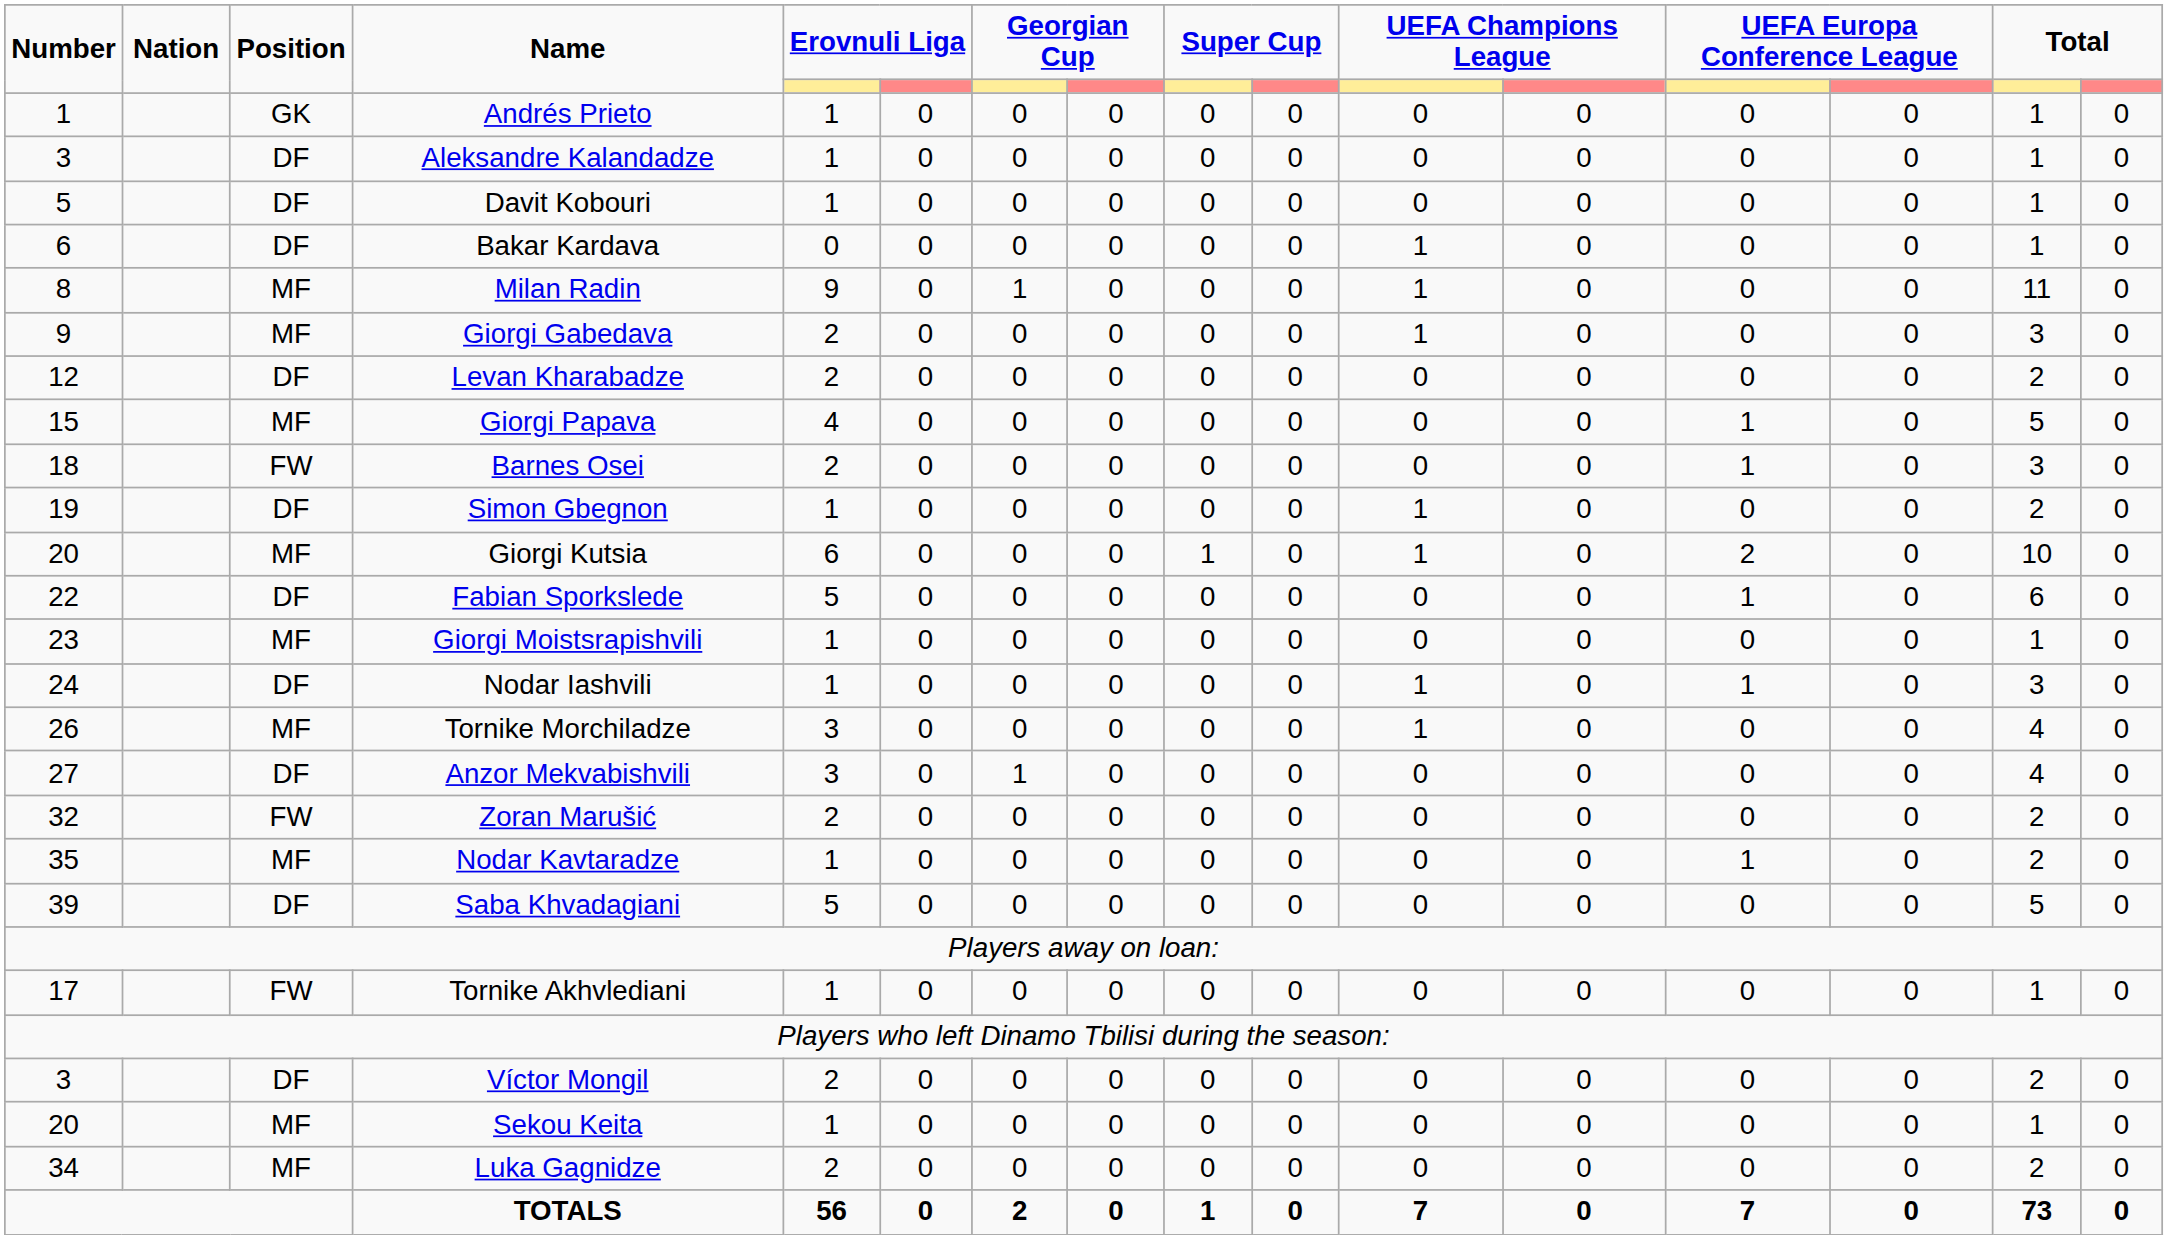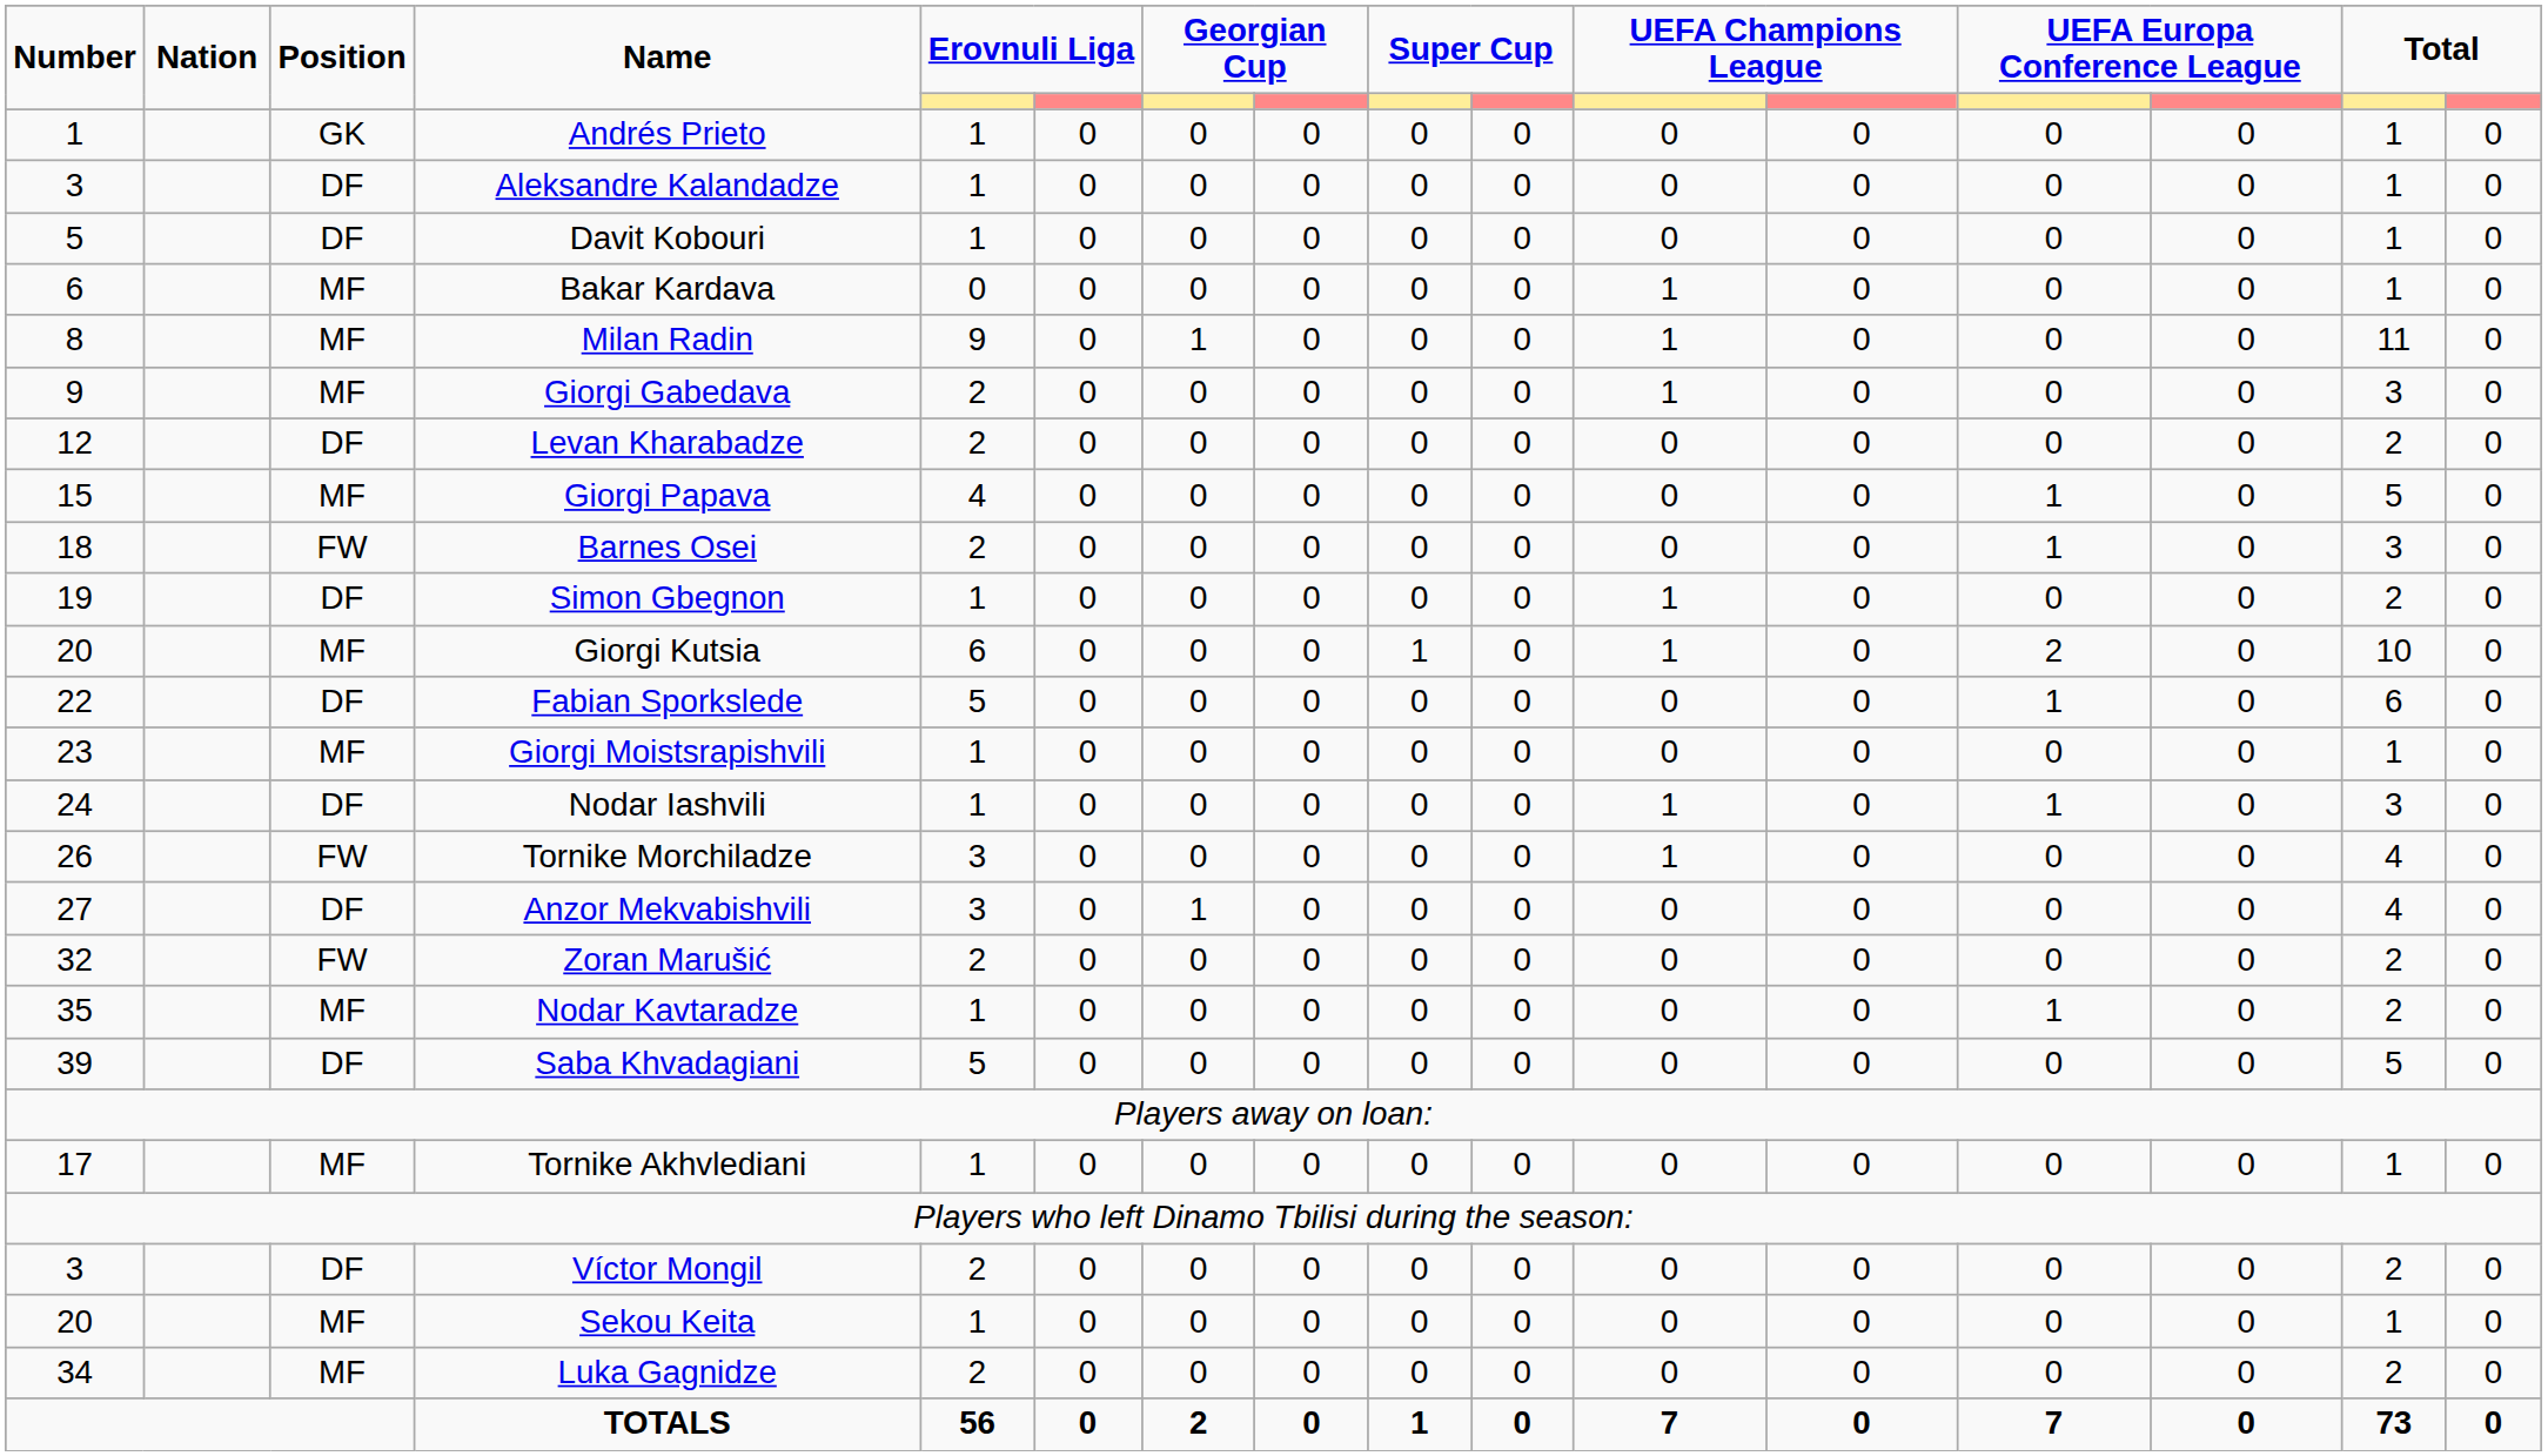Bakar Kardava | Position: DF -> MF
Tornike Morchiladze | Position: MF -> FW
Tornike Akhvlediani | Position: FW -> MF
